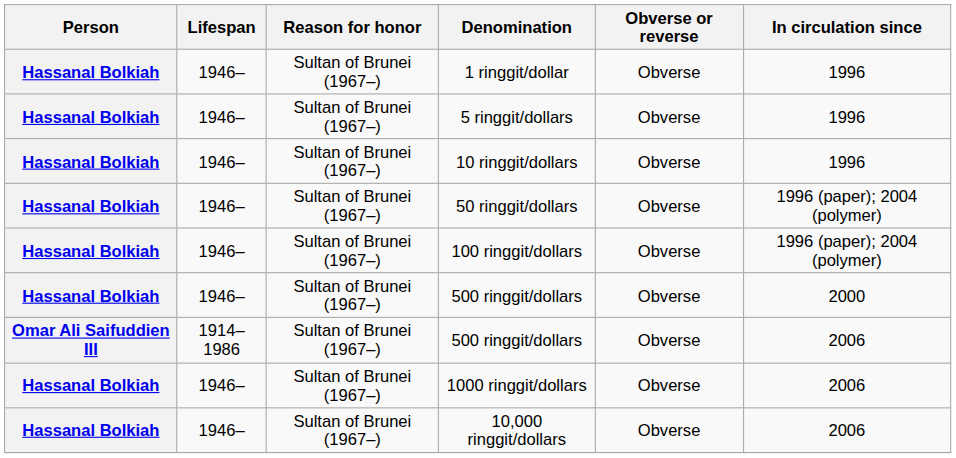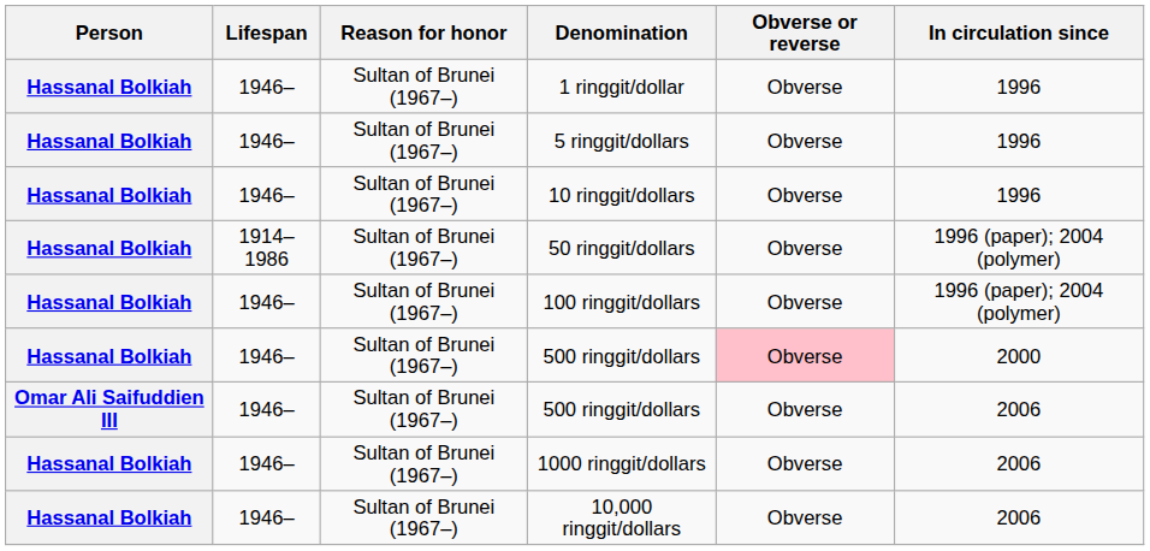50 ringgit/dollars | Lifespan: 1946– -> 1914–1986
Hassanal Bolkiah / 500 ringgit/dollars | Obverse or reverse: no background -> pink background
Omar Ali Saifuddien III / 500 ringgit/dollars | Lifespan: 1914–1986 -> 1946–
